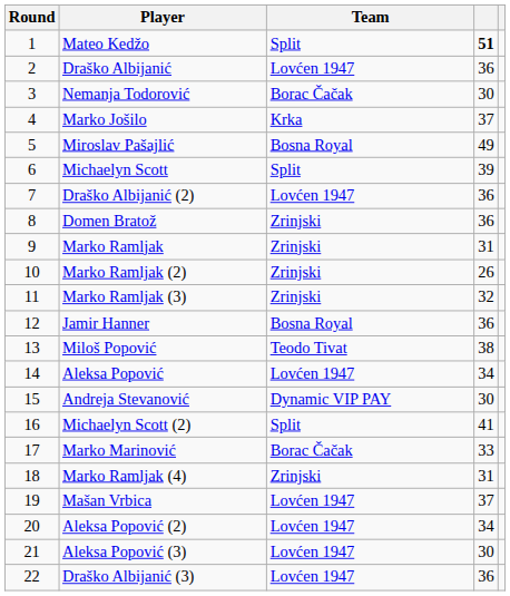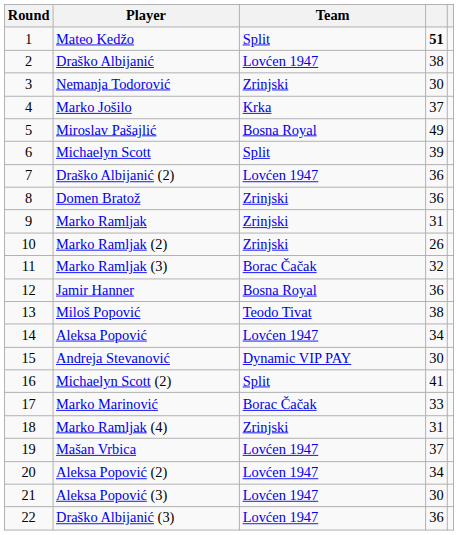Draško Albijanić | column 4: 36 -> 38
Nemanja Todorović | Team: Borac Čačak -> Zrinjski
Marko Ramljak (3) | Team: Zrinjski -> Borac Čačak
